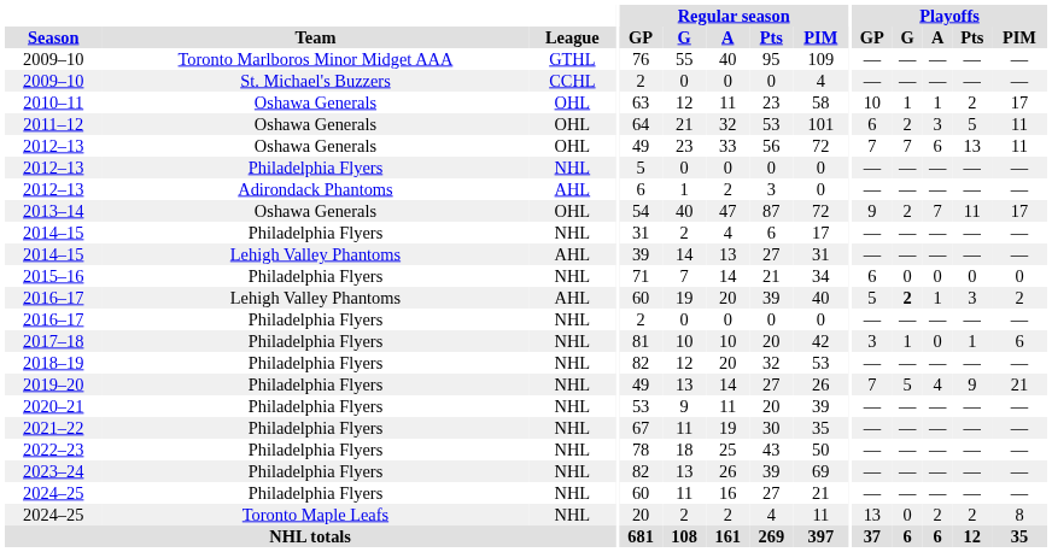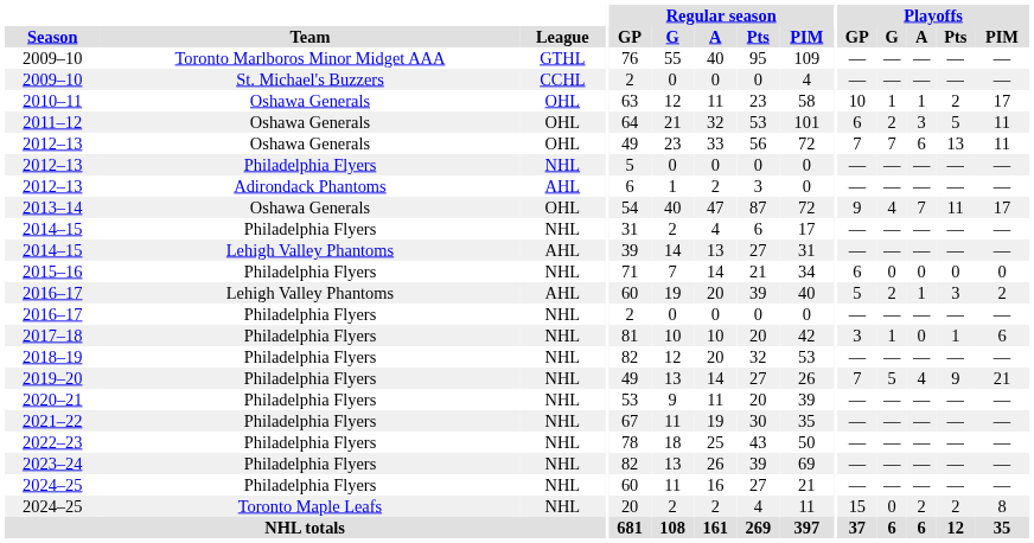2013–14 | Playoffs / G: 2 -> 4
2016–17 / Lehigh Valley Phantoms | Playoffs / G: bold -> normal
2024–25 / Toronto Maple Leafs | Playoffs / GP: 13 -> 15
